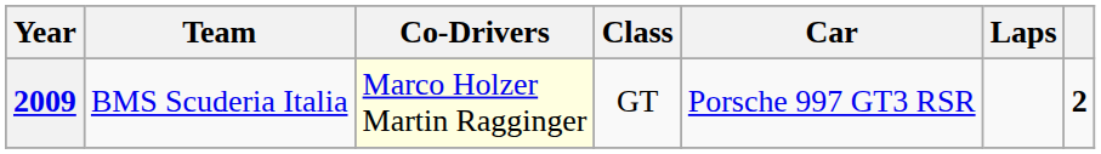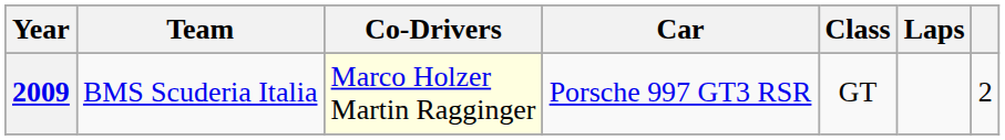columns swapped: Car <-> Class
2009 | column 7: bold -> normal
